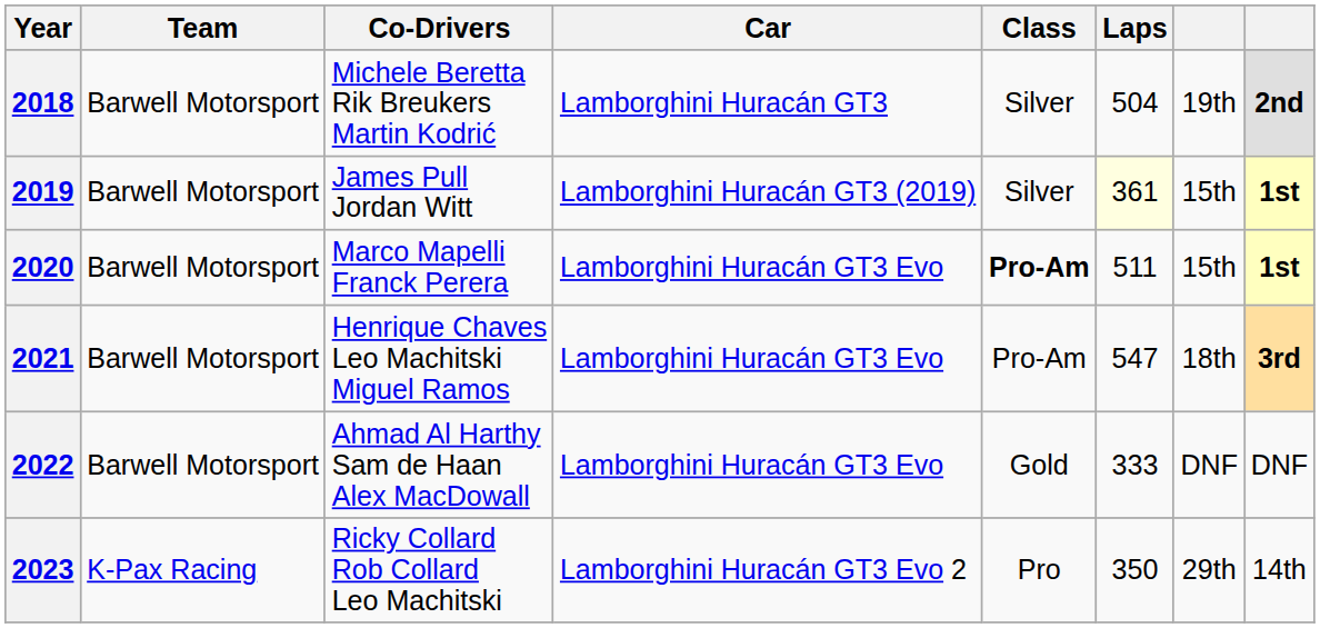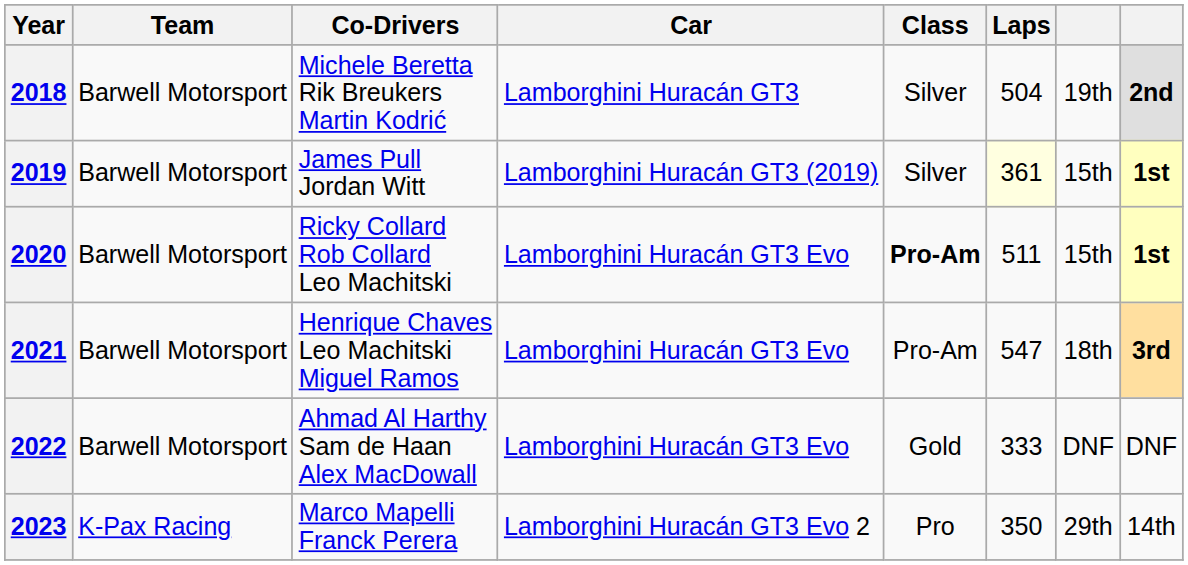2020 | Co-Drivers: Marco Mapelli Franck Perera -> Ricky Collard Rob Collard Leo Machitski
2023 | Co-Drivers: Ricky Collard Rob Collard Leo Machitski -> Marco Mapelli Franck Perera
